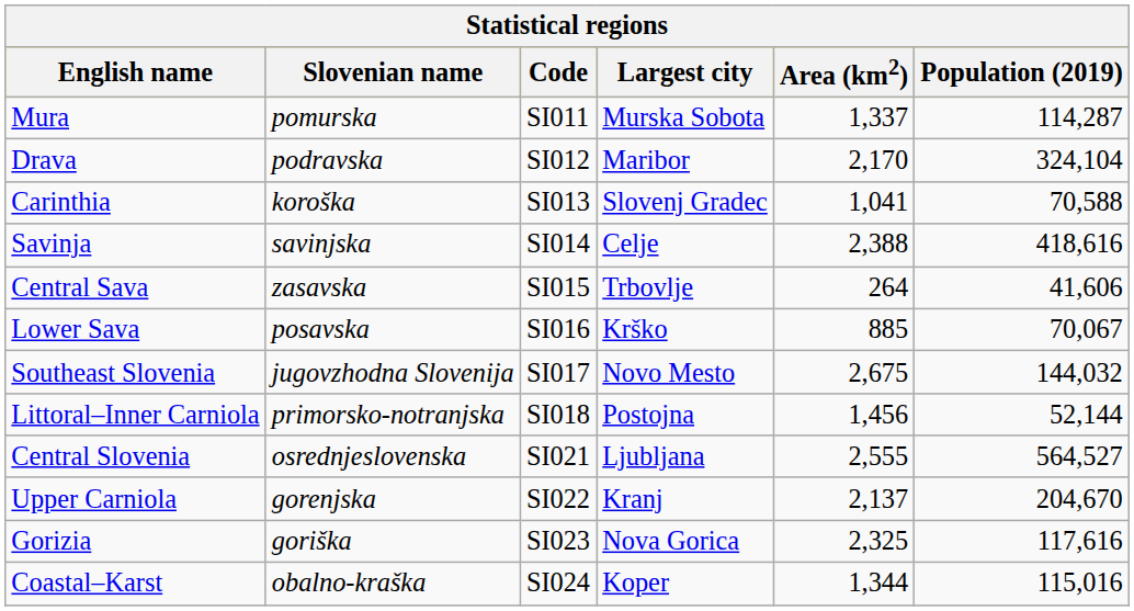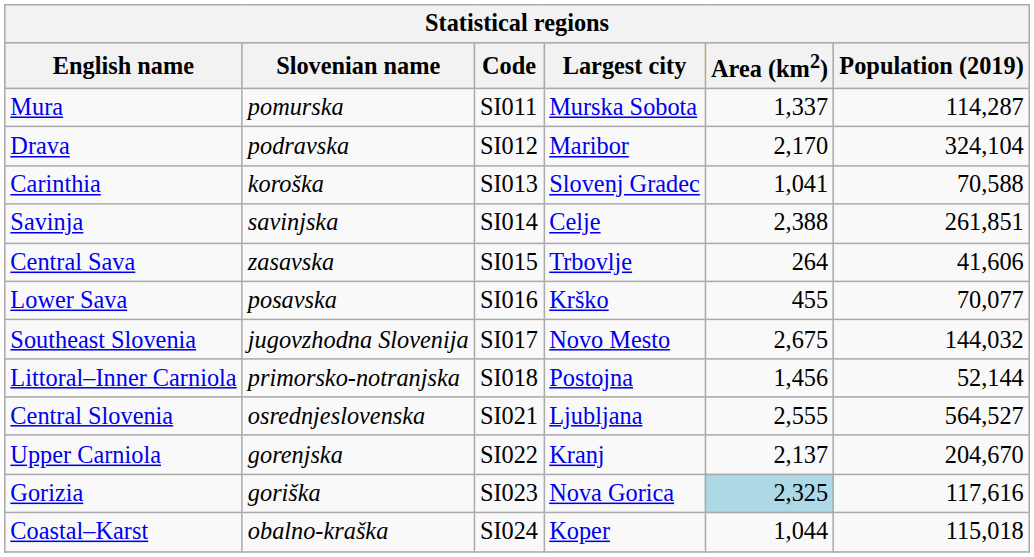Savinja | Population (2019): 418,616 -> 261,851
Lower Sava | Area (km2): 885 -> 455
Lower Sava | Population (2019): 70,067 -> 70,077
Gorizia | Area (km2): no background -> lightblue background
Coastal–Karst | Area (km2): 1,344 -> 1,044
Coastal–Karst | Population (2019): 115,016 -> 115,018
